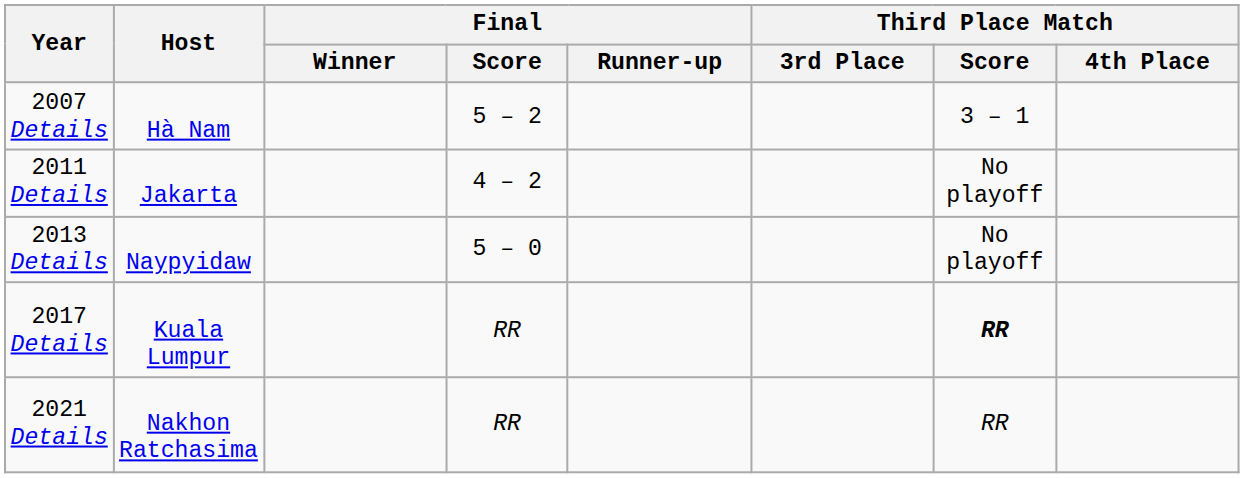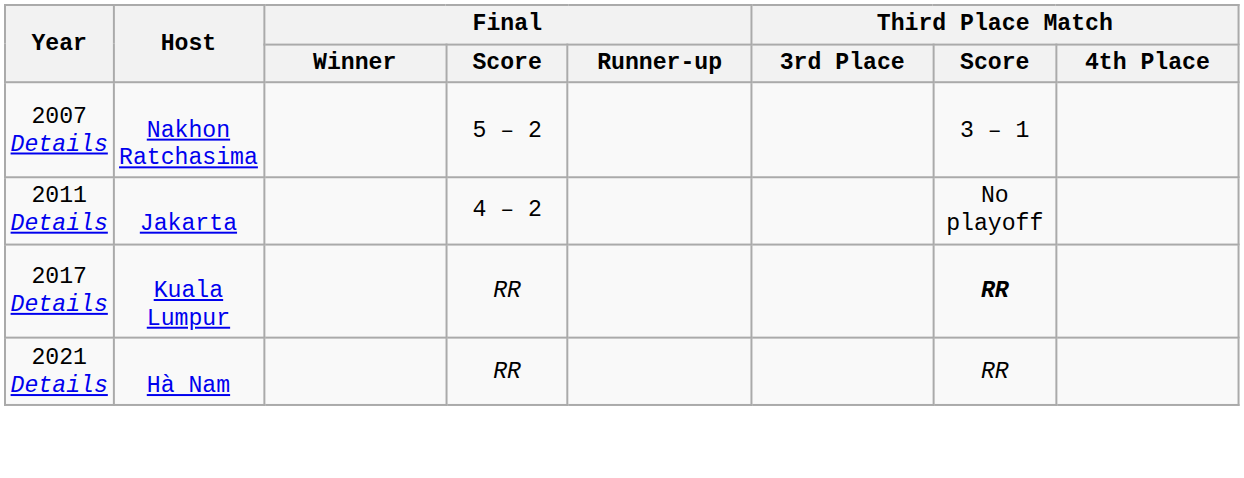2007 Details | Host: Hà Nam -> Nakhon Ratchasima
- row: 2013 Details | Naypyidaw | 5 – 0 | No playoff
2021 Details | Host: Nakhon Ratchasima -> Hà Nam
